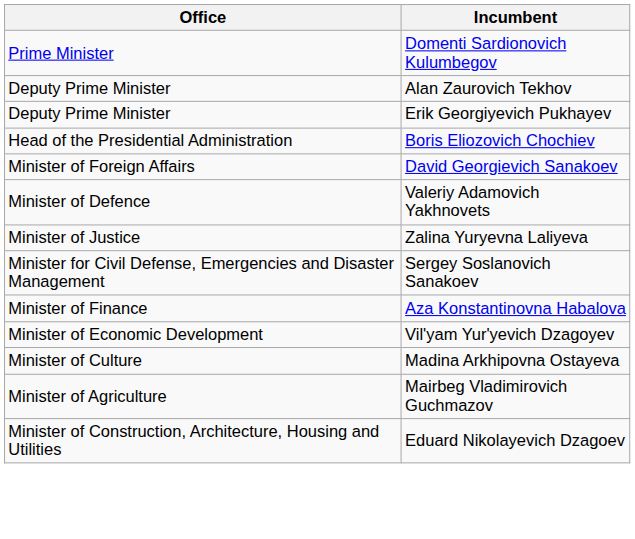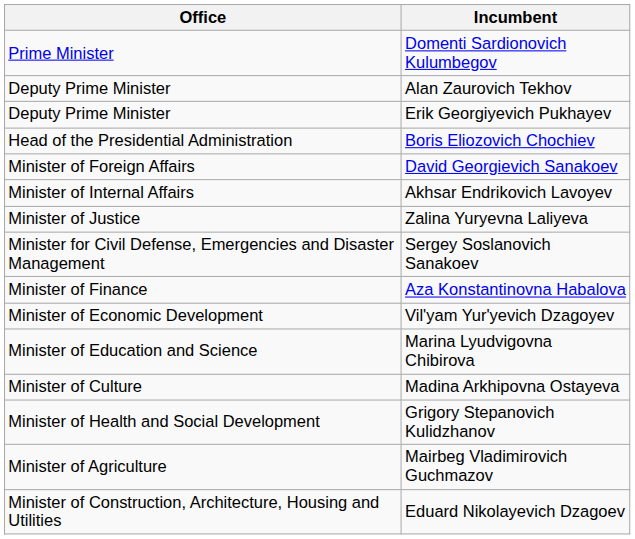- row: Minister of Defence | Valeriy Adamovich Yakhnovets
+ row: Minister of Internal Affairs | Akhsar Endrikovich Lavoyev
+ row: Minister of Education and Science | Marina Lyudvigovna Chibirova
+ row: Minister of Health and Social Development | Grigory Stepanovich Kulidzhanov
